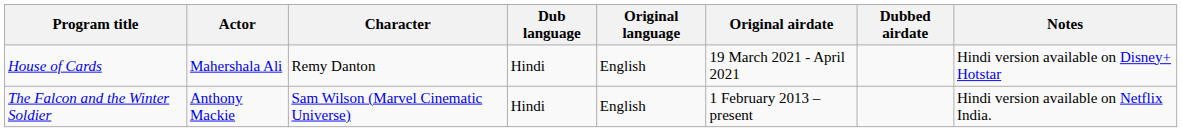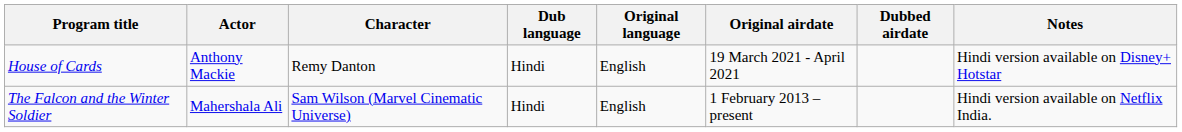House of Cards | Actor: Mahershala Ali -> Anthony Mackie
The Falcon and the Winter Soldier | Actor: Anthony Mackie -> Mahershala Ali
